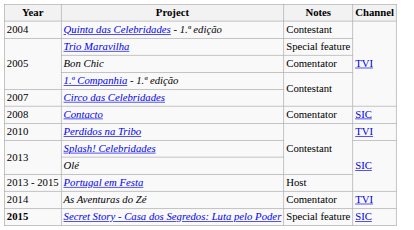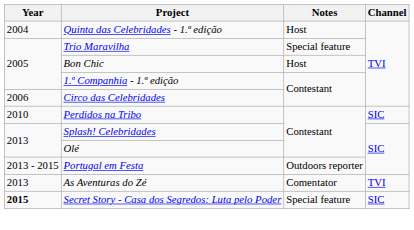Quinta das Celebridades - 1.ª edição | Notes: Contestant -> Host
Bon Chic | Notes: Comentator -> Host
Circo das Celebridades | Year: 2007 -> 2006
- row: 2008 | Contacto | Comentator | SIC
Perdidos na Tribo | Channel: TVI -> SIC
Portugal em Festa | Notes: Host -> Outdoors reporter
As Aventuras do Zé | Year: 2014 -> 2013
